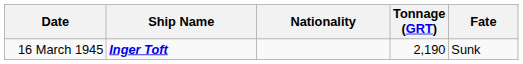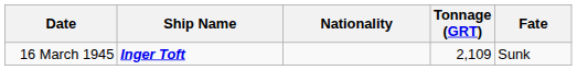16 March 1945 | Tonnage (GRT): 2,190 -> 2,109
